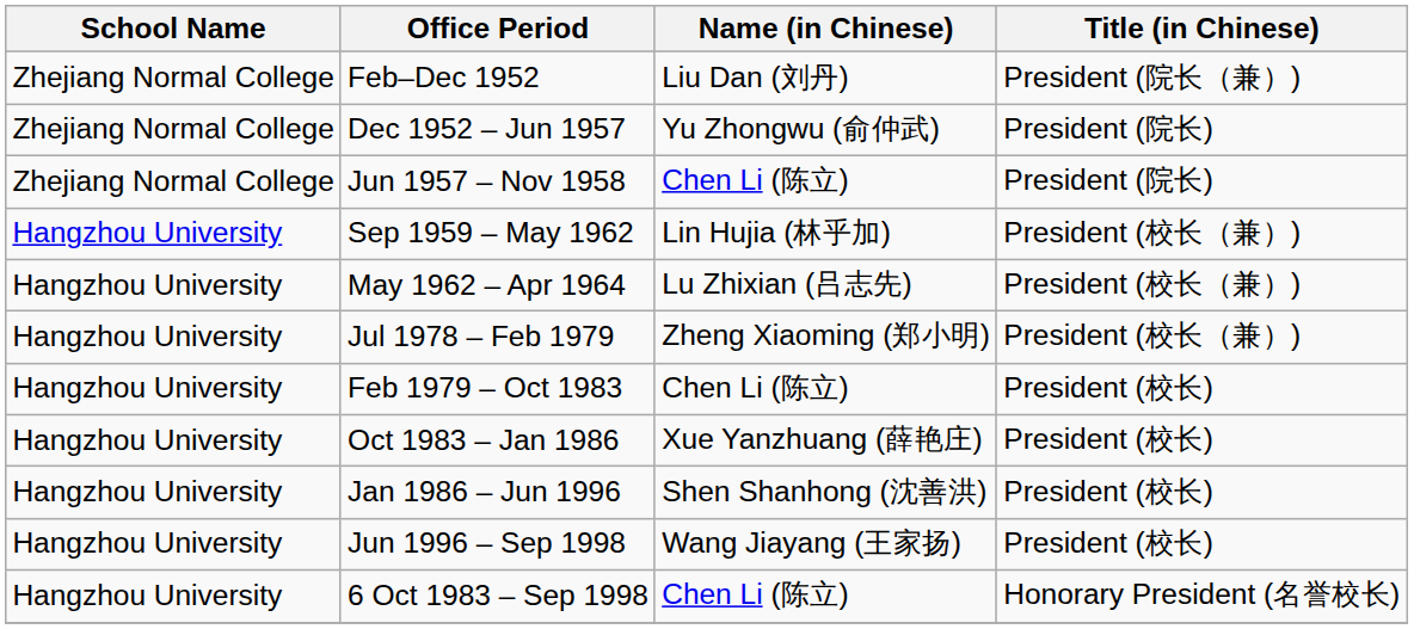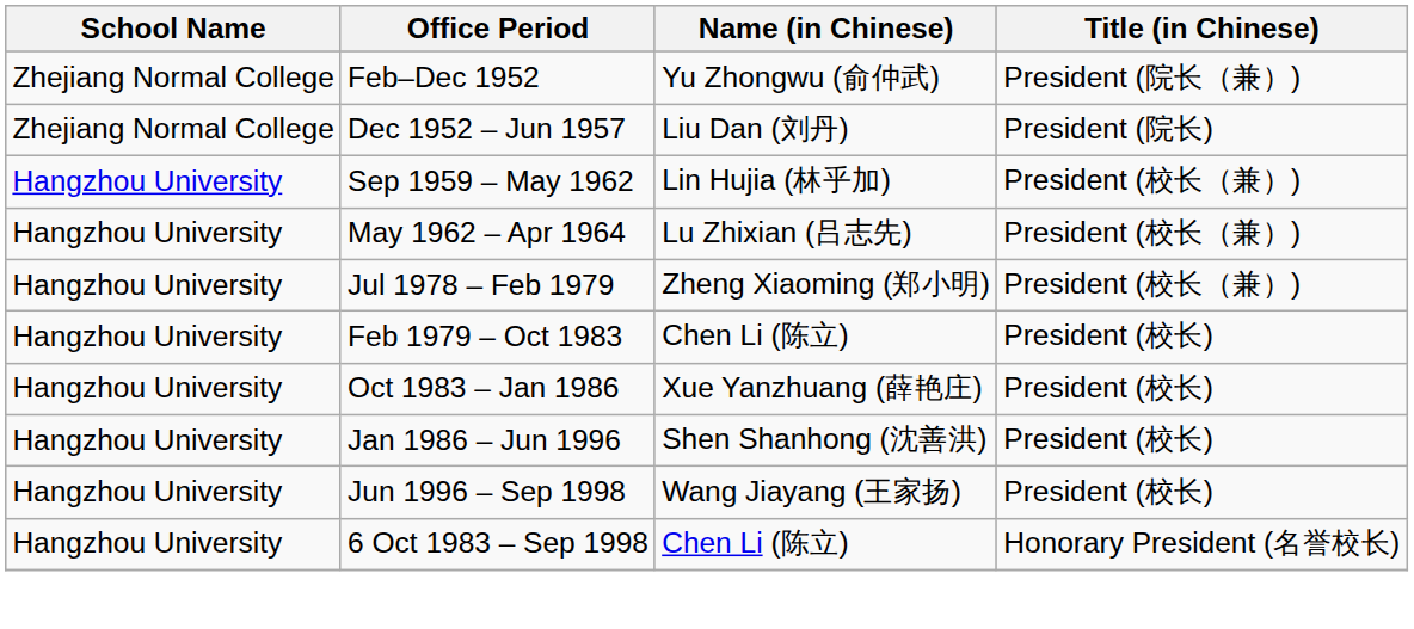Feb–Dec 1952 | Name (in Chinese): Liu Dan (刘丹) -> Yu Zhongwu (俞仲武)
Dec 1952 – Jun 1957 | Name (in Chinese): Yu Zhongwu (俞仲武) -> Liu Dan (刘丹)
- row: Zhejiang Normal College | Jun 1957 – Nov 1958 | Chen Li (陈立) | President (院长)
